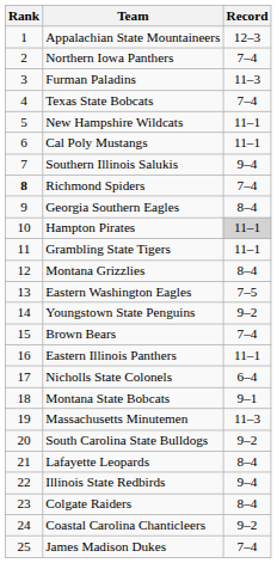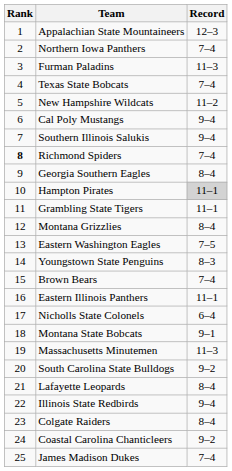New Hampshire Wildcats | Record: 11–1 -> 11–2
Cal Poly Mustangs | Record: 11–1 -> 9–4
Youngstown State Penguins | Record: 9–2 -> 8–3
